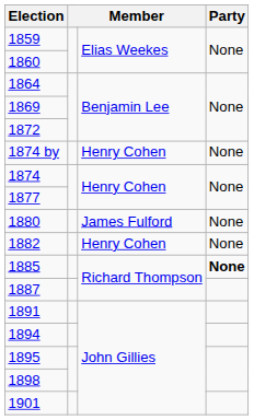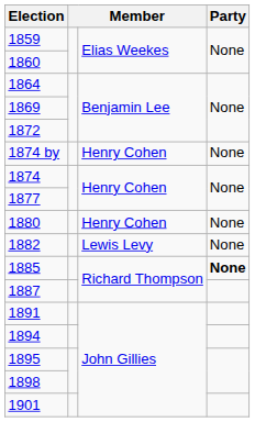1880 | column 3: James Fulford -> Henry Cohen
1882 | column 3: Henry Cohen -> Lewis Levy
